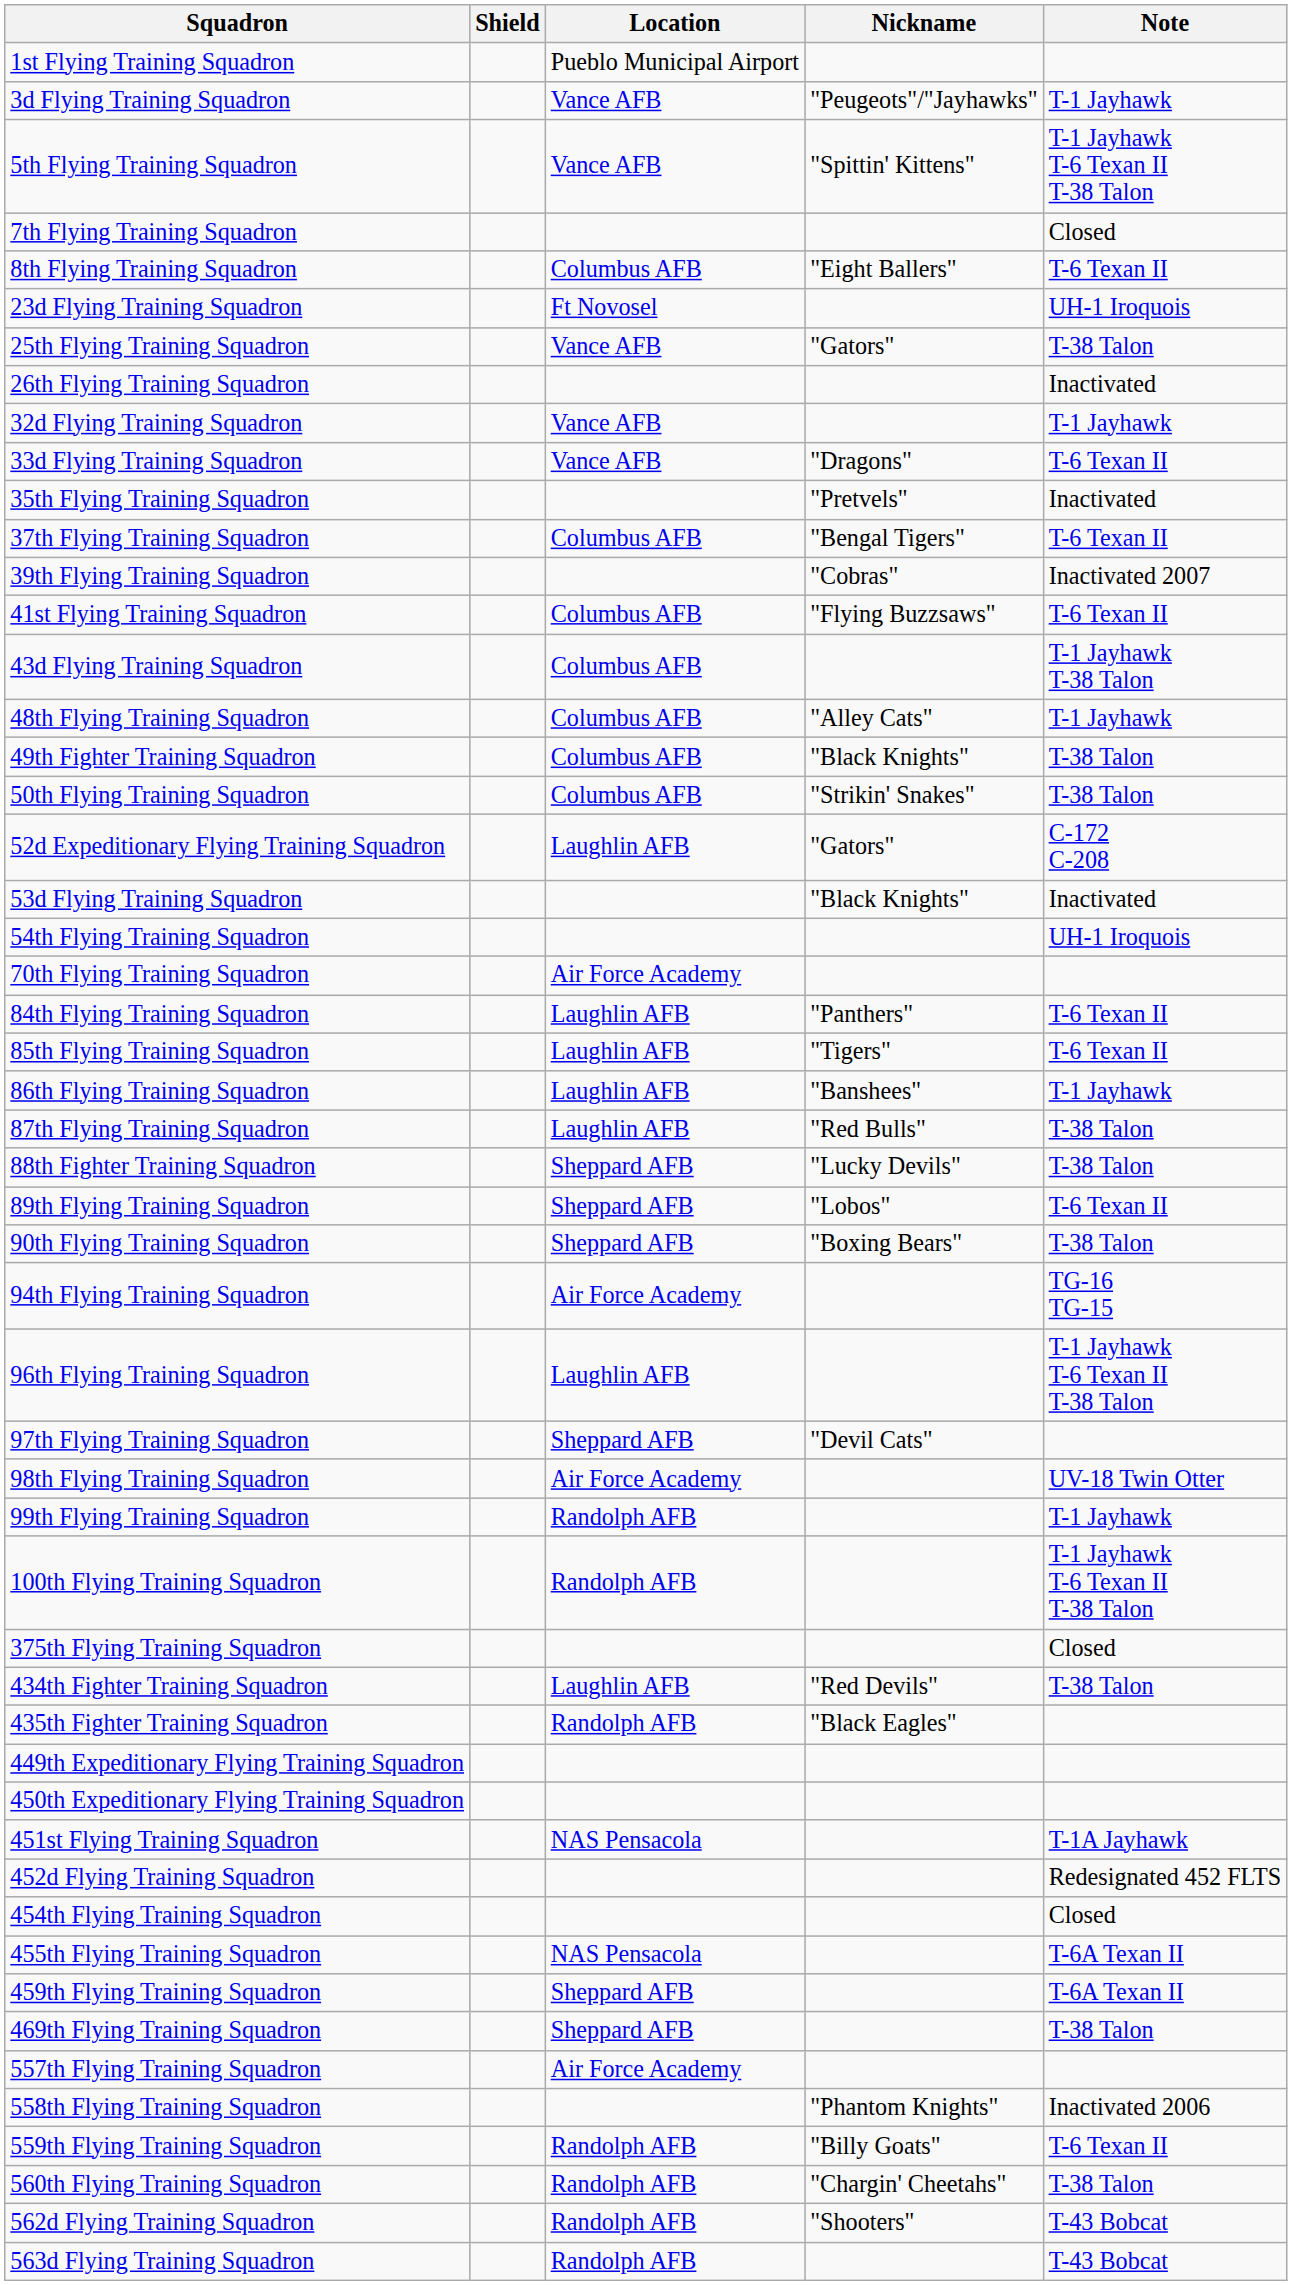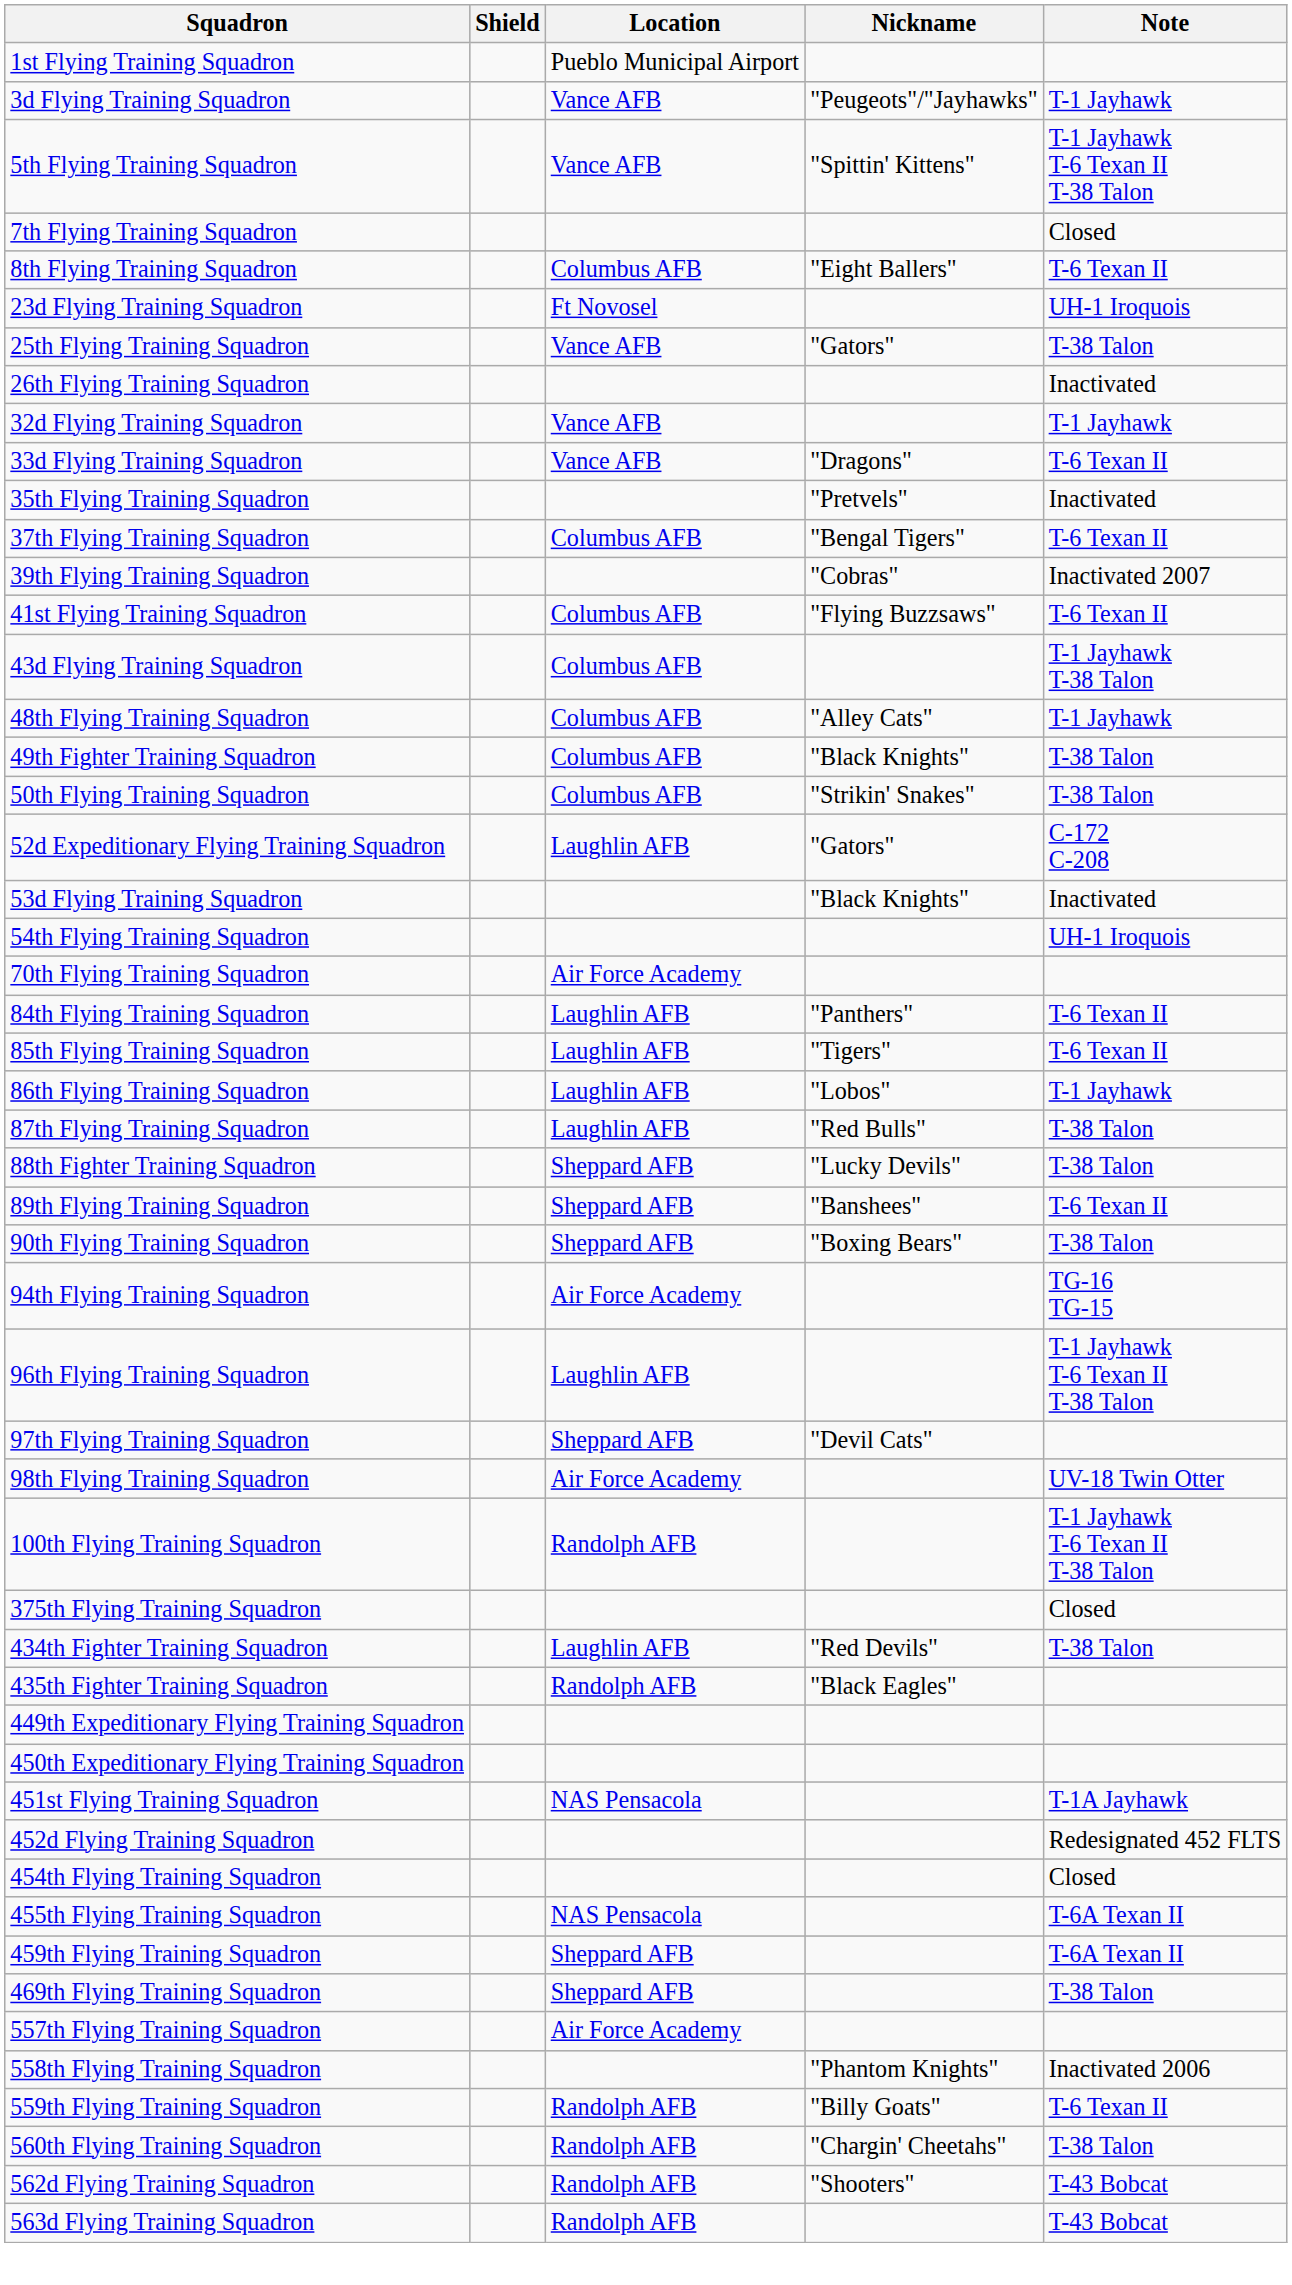86th Flying Training Squadron | Nickname: "Banshees" -> "Lobos"
89th Flying Training Squadron | Nickname: "Lobos" -> "Banshees"
- row: 99th Flying Training Squadron | Randolph AFB | T-1 Jayhawk
